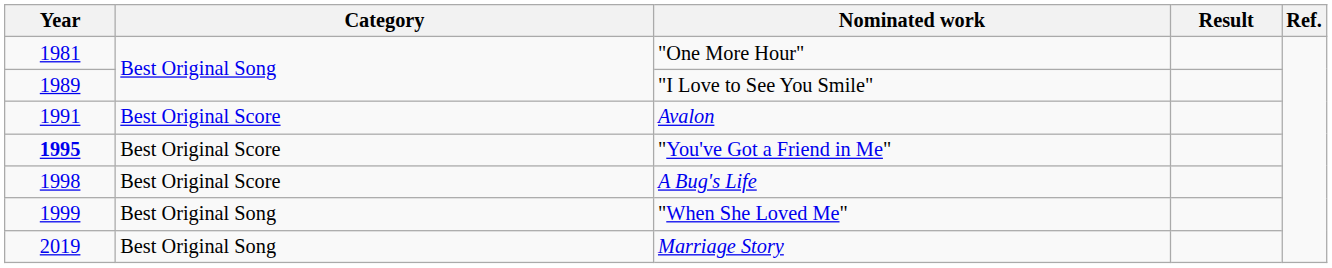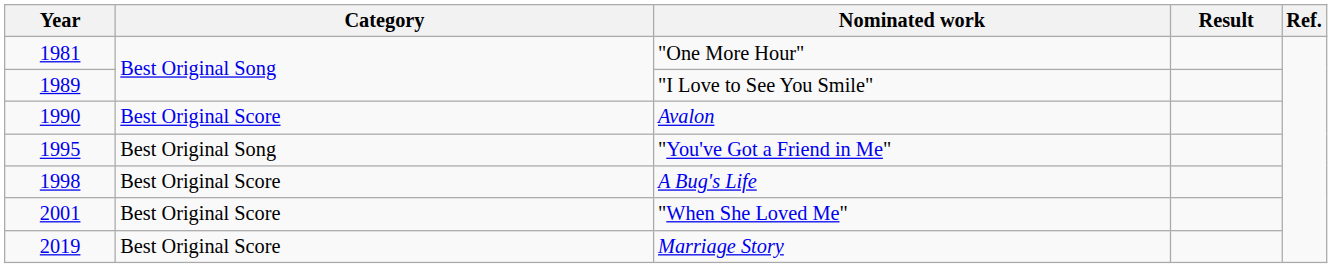Avalon | Year: 1991 -> 1990
"You've Got a Friend in Me" | Year: bold -> normal
"You've Got a Friend in Me" | Category: Best Original Score -> Best Original Song
"When She Loved Me" | Year: 1999 -> 2001
"When She Loved Me" | Category: Best Original Song -> Best Original Score
Marriage Story | Category: Best Original Song -> Best Original Score
